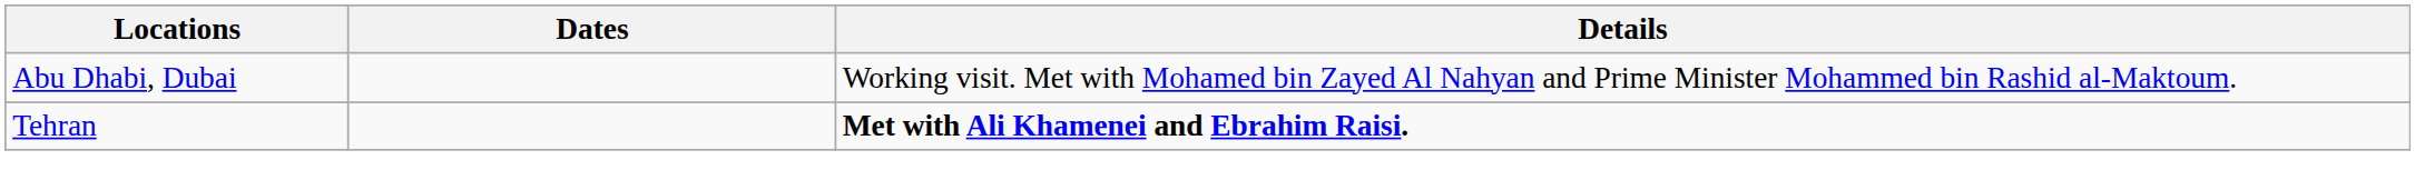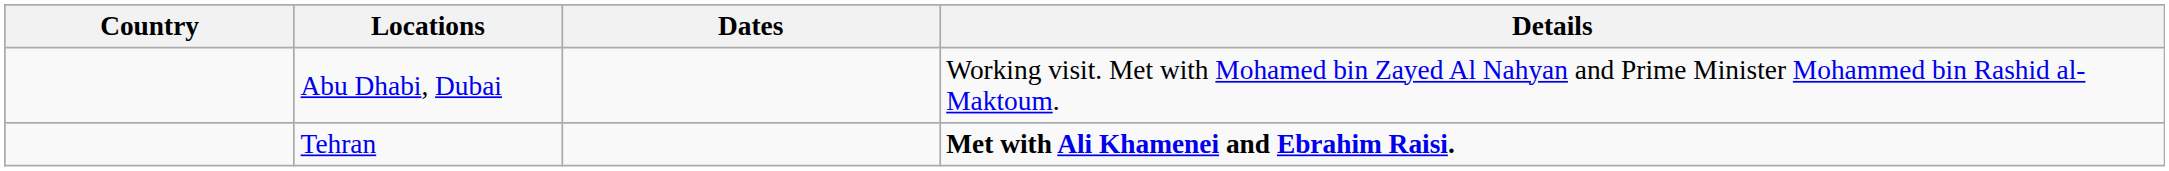+ column: Country
